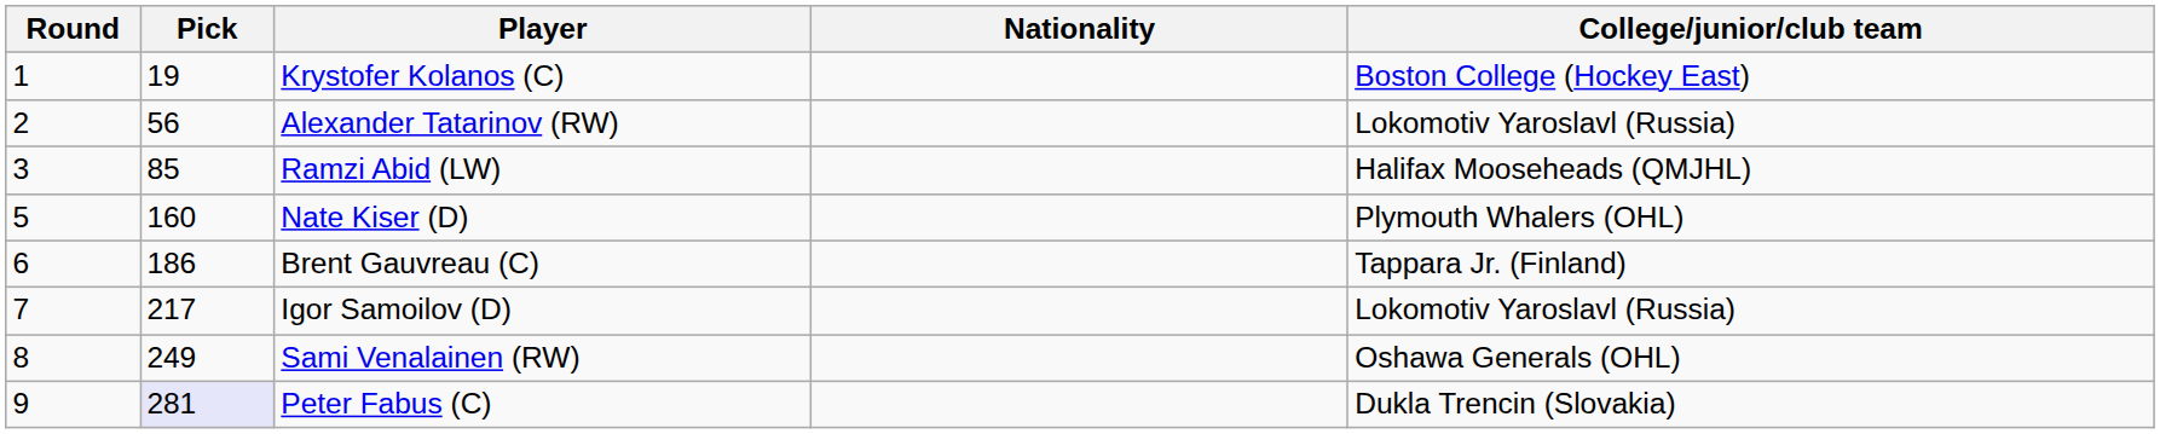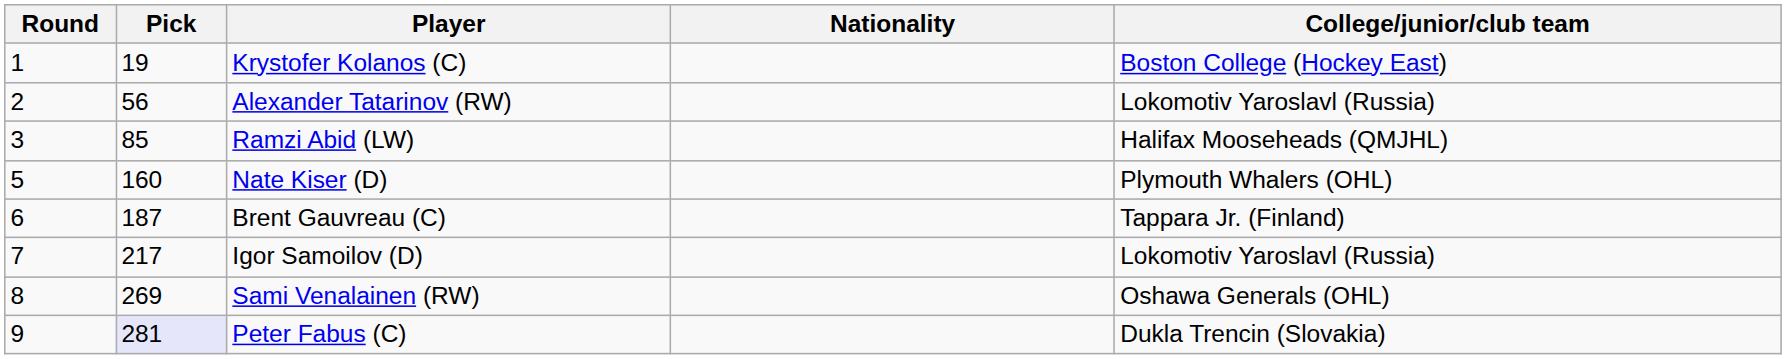Brent Gauvreau (C) | Pick: 186 -> 187
Sami Venalainen (RW) | Pick: 249 -> 269
